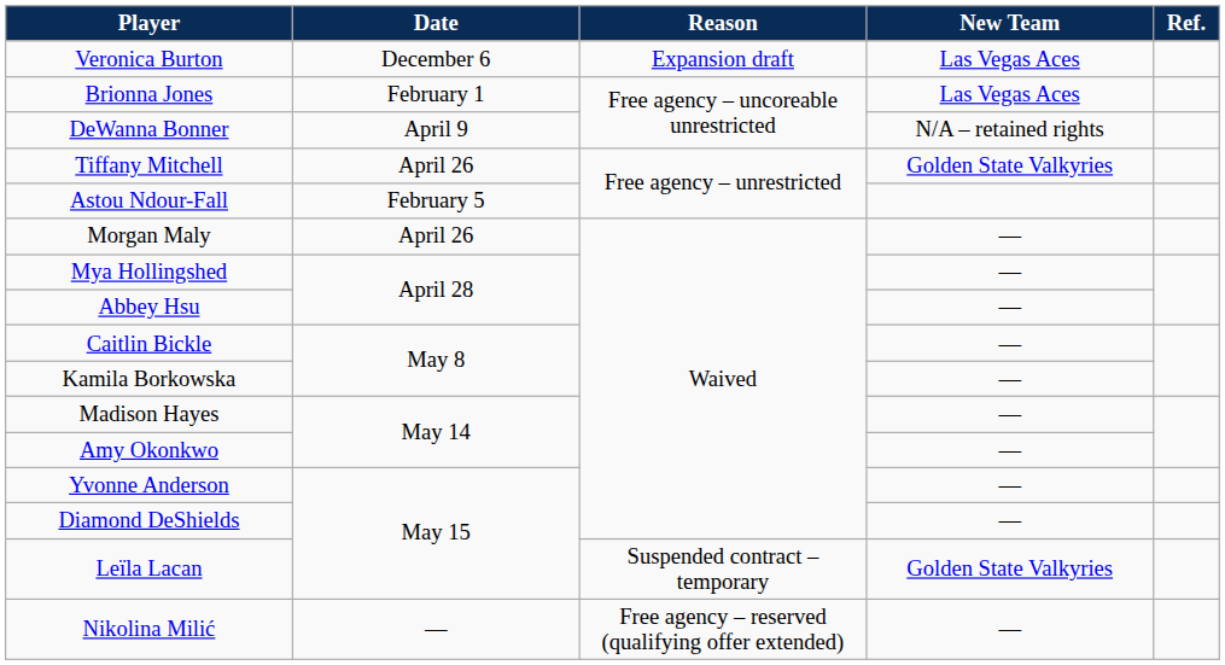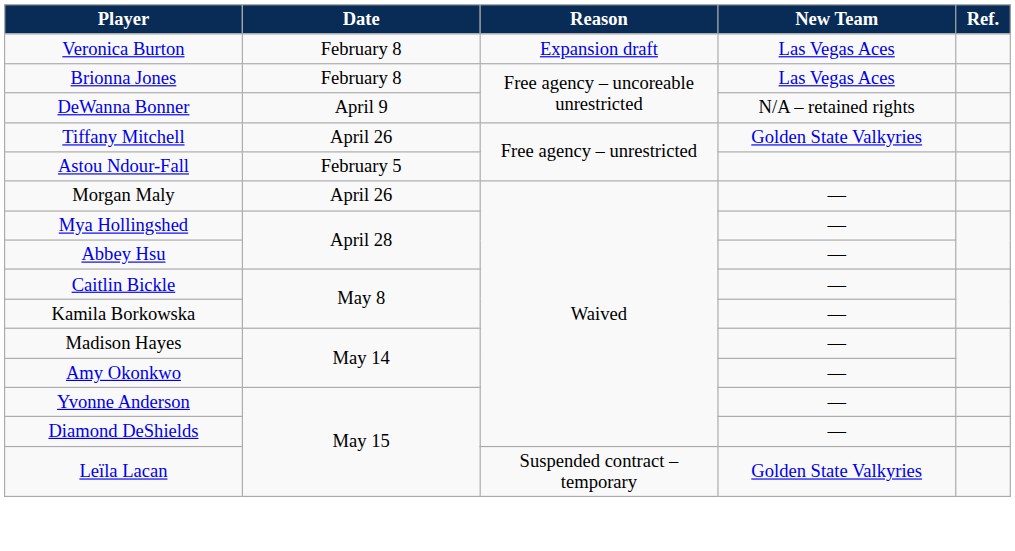Veronica Burton | Date: December 6 -> February 8
Brionna Jones | Date: February 1 -> February 8
- row: Nikolina Milić | — | Free agency – reserved (qualifying offer extended) | —
